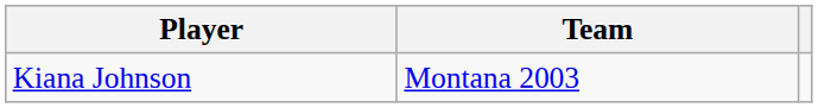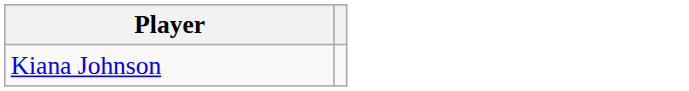- column: Team | Montana 2003
